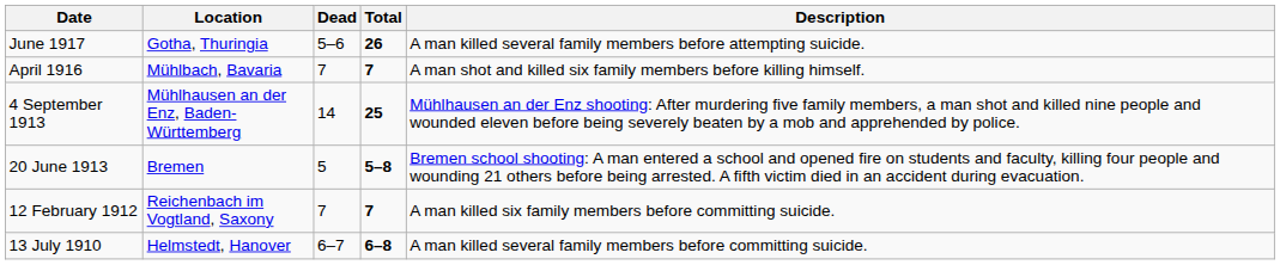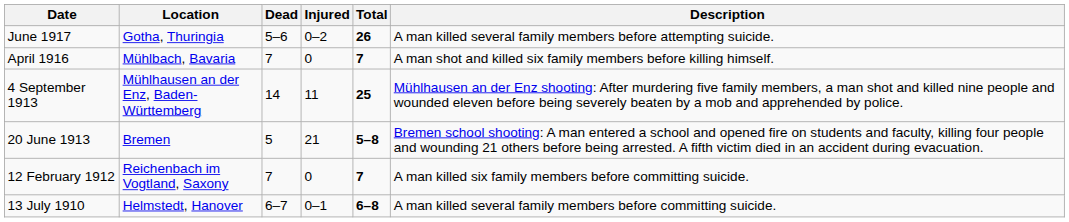+ column: Injured | 0–2 | 0 | 11 | 21 | 0 | 0–1
